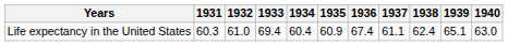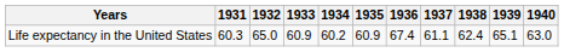Life expectancy in the United States | 1932: 61.0 -> 65.0
Life expectancy in the United States | 1933: 69.4 -> 60.9
Life expectancy in the United States | 1934: 60.4 -> 60.2
